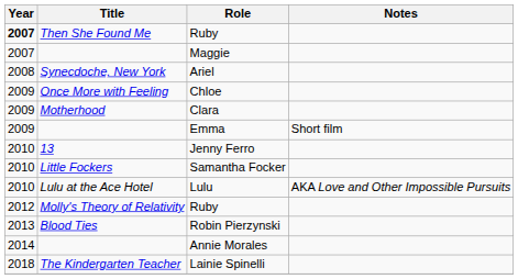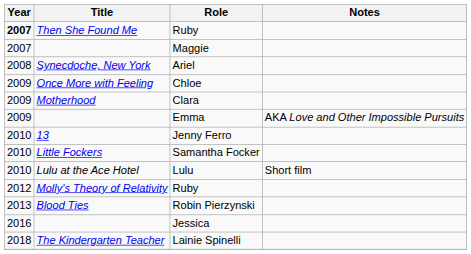Emma | Notes: Short film -> AKA Love and Other Impossible Pursuits
Lulu | Notes: AKA Love and Other Impossible Pursuits -> Short film
- row: 2014 | Annie Morales
+ row: 2016 | Jessica
